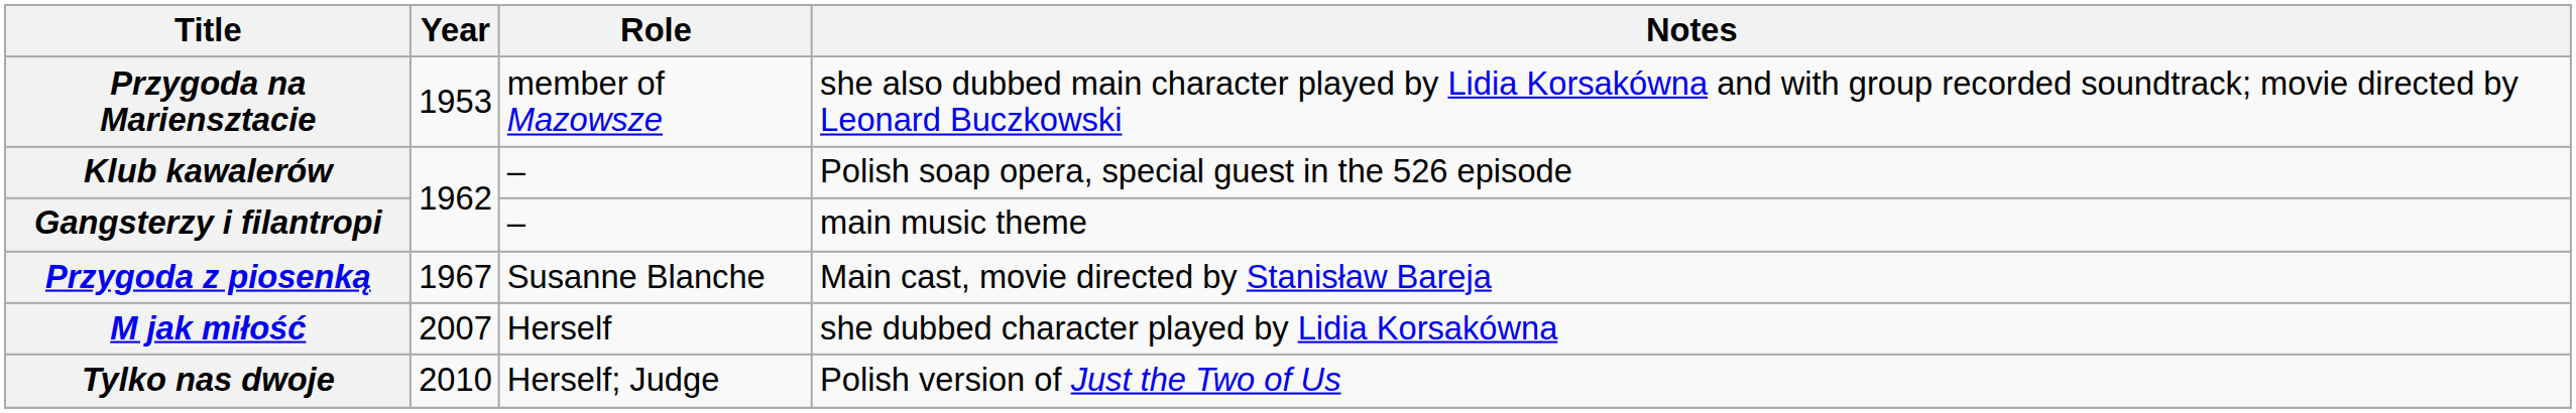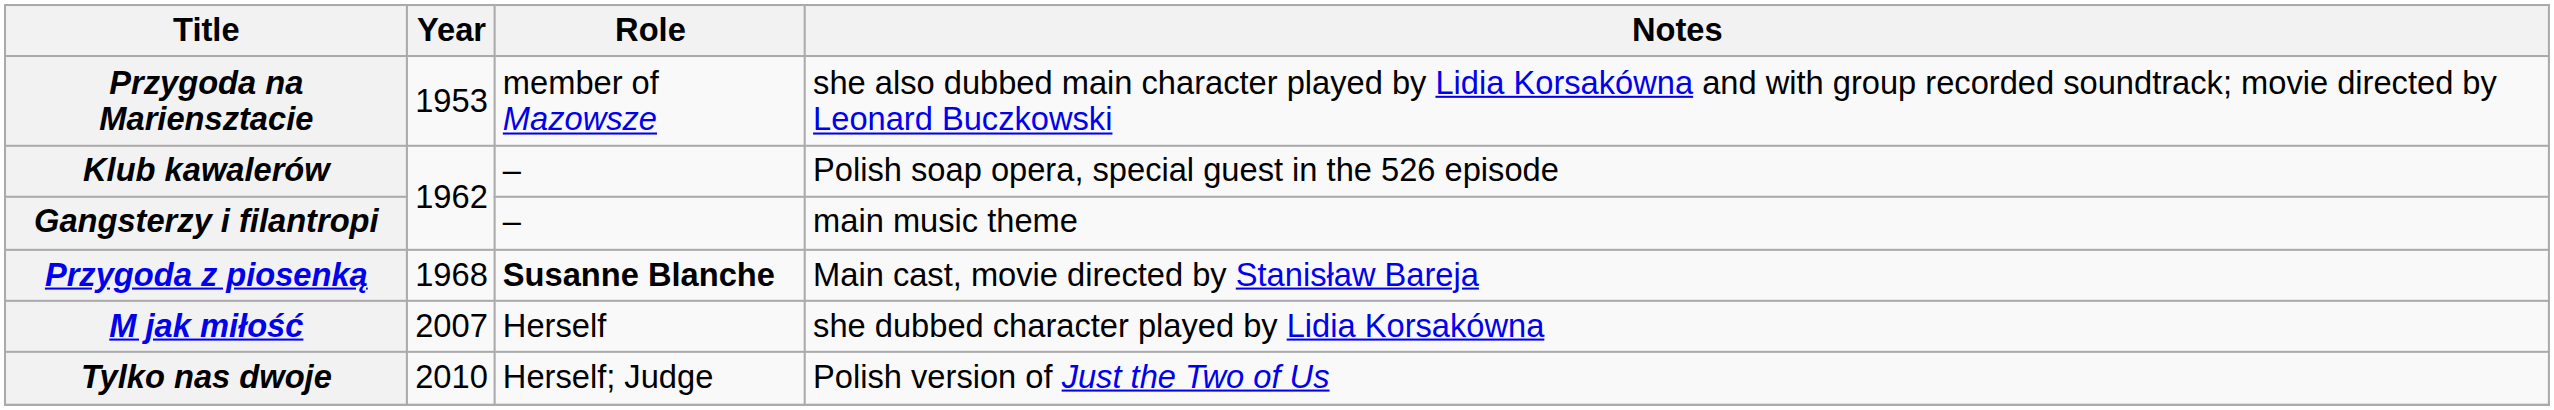Przygoda z piosenką | Year: 1967 -> 1968
Przygoda z piosenką | Role: normal -> bold
